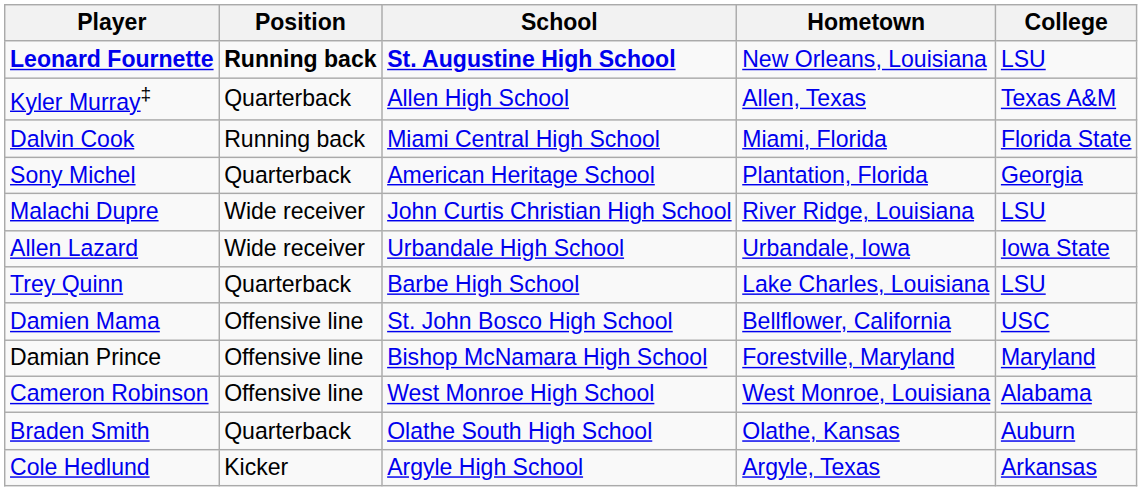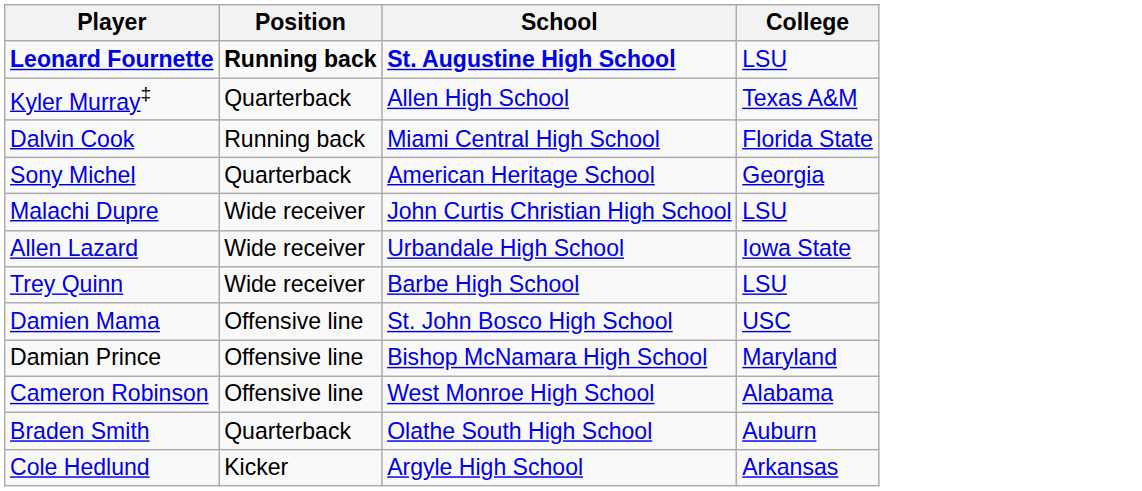- column: Hometown | New Orleans, Louisiana | Allen, Texas | Miami, Florida | Plantation, Florida | River Ridge, Louisiana | Urbandale, Iowa | Lake Charles, Louisiana | Bellflower, California | Forestville, Maryland | West Monroe, Louisiana | Olathe, Kansas | Argyle, Texas
Trey Quinn | Position: Quarterback -> Wide receiver
